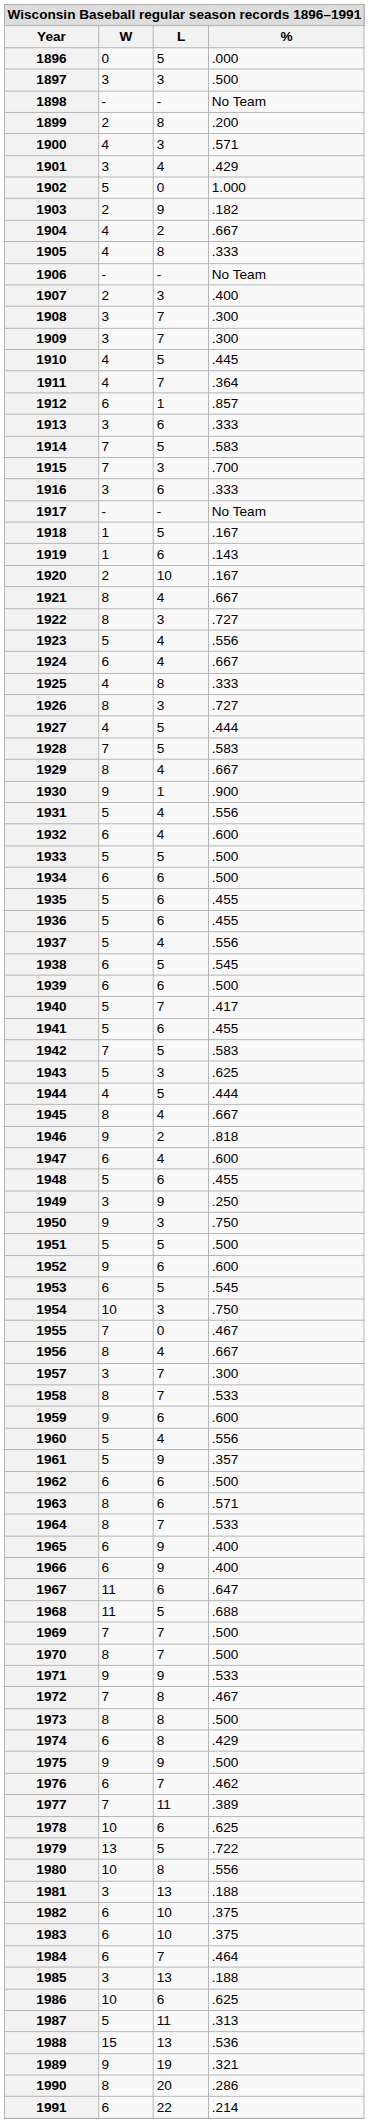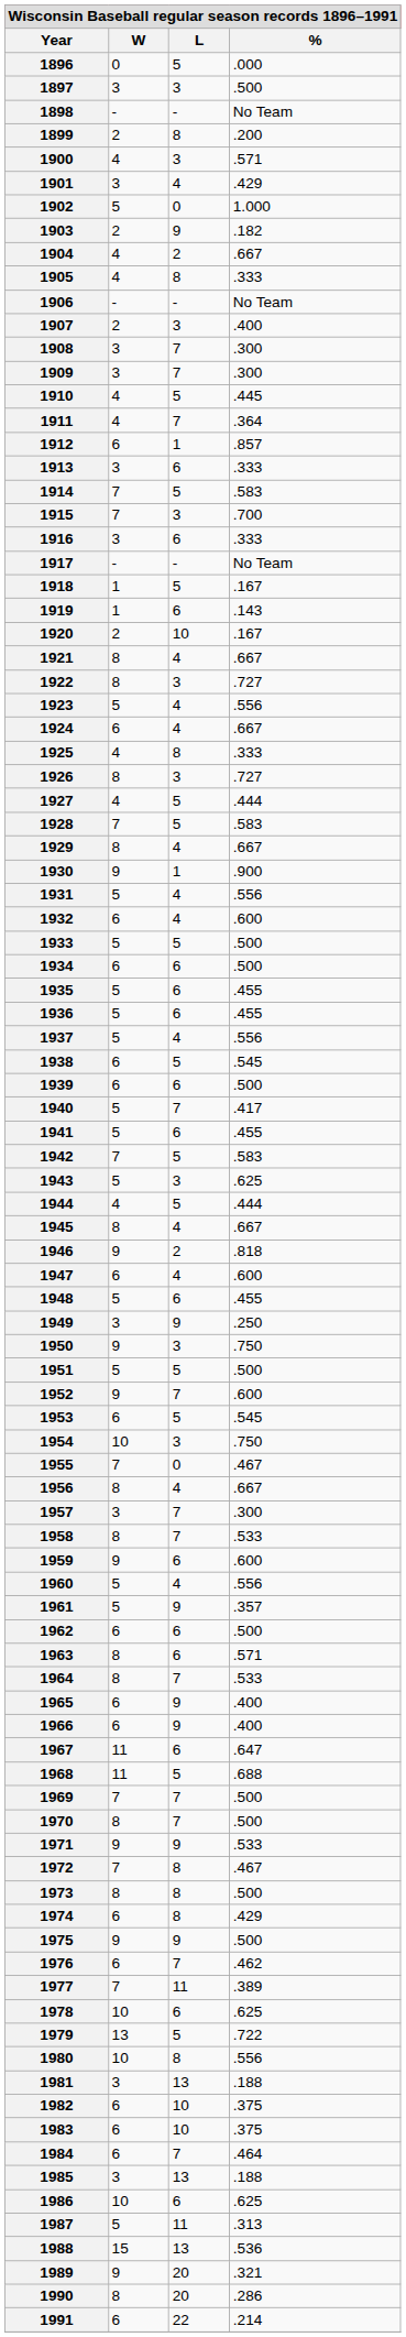1952 | L: 6 -> 7
1989 | L: 19 -> 20
